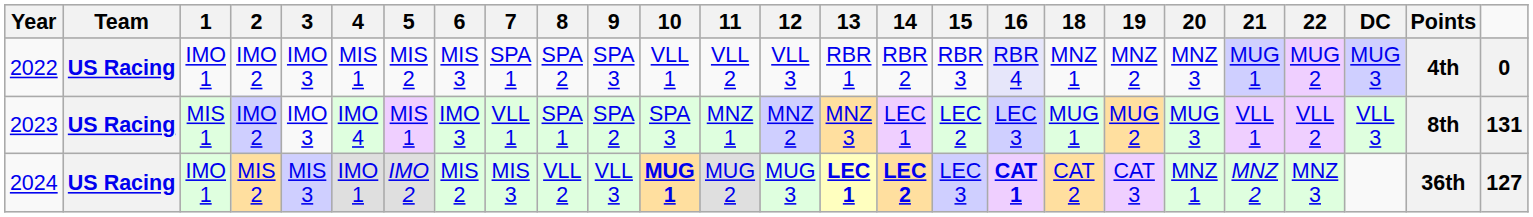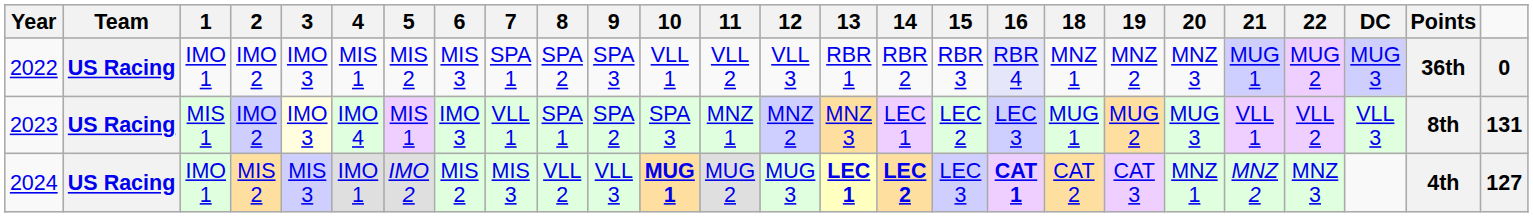2022 | Points: 4th -> 36th
2023 | 3: no background -> lightyellow background
2024 | Points: 36th -> 4th
